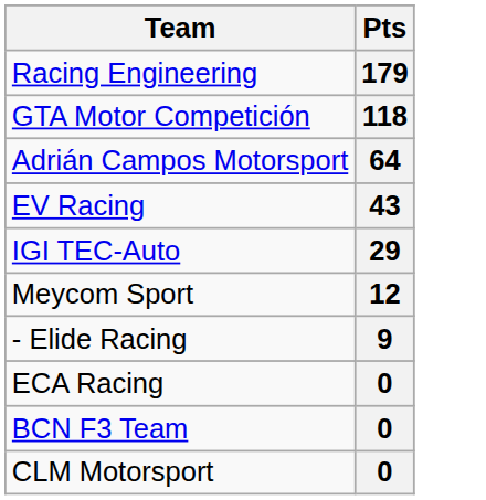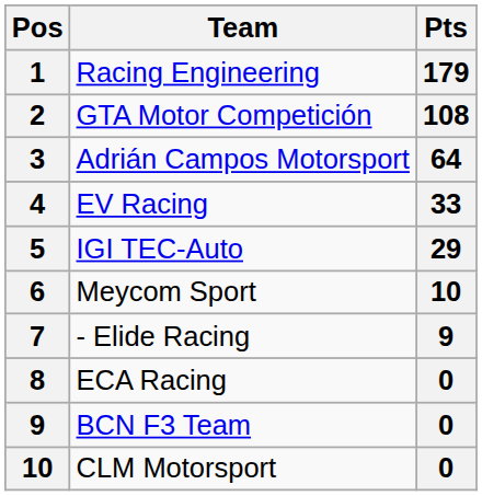+ column: Pos | 1 | 2 | 3 | 4 | 5 | 6 | 7 | 8 | 9 | 10
GTA Motor Competición | Pts: 118 -> 108
EV Racing | Pts: 43 -> 33
Meycom Sport | Pts: 12 -> 10
